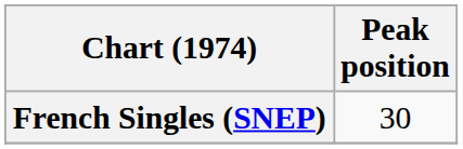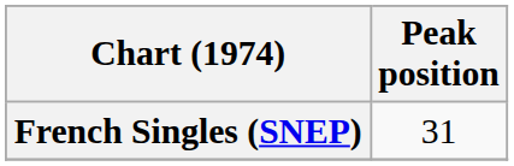French Singles (SNEP) | Peak position: 30 -> 31
